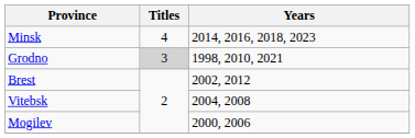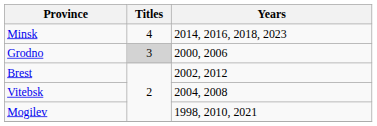Grodno | Years: 1998, 2010, 2021 -> 2000, 2006
Mogilev | Years: 2000, 2006 -> 1998, 2010, 2021
